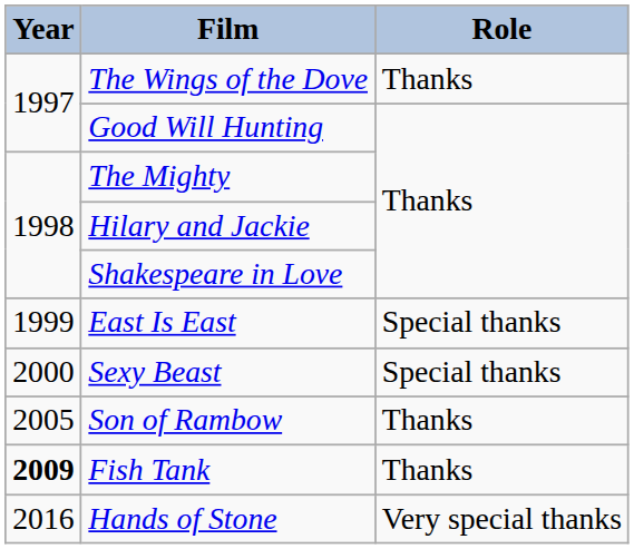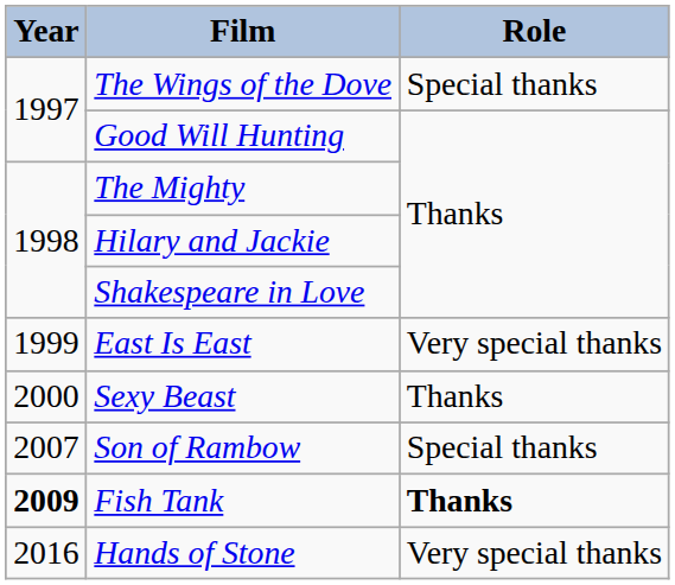The Wings of the Dove | Role: Thanks -> Special thanks
East Is East | Role: Special thanks -> Very special thanks
Sexy Beast | Role: Special thanks -> Thanks
Son of Rambow | Year: 2005 -> 2007
Son of Rambow | Role: Thanks -> Special thanks
Fish Tank | Role: normal -> bold
